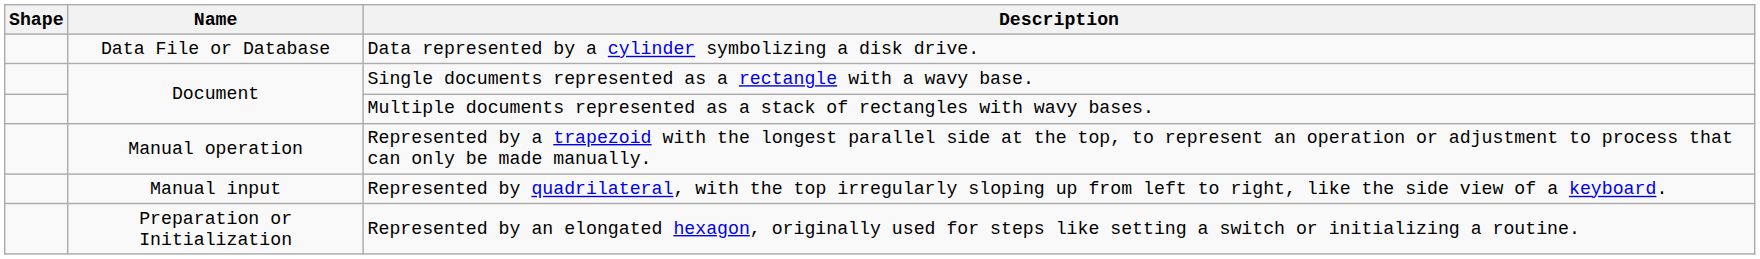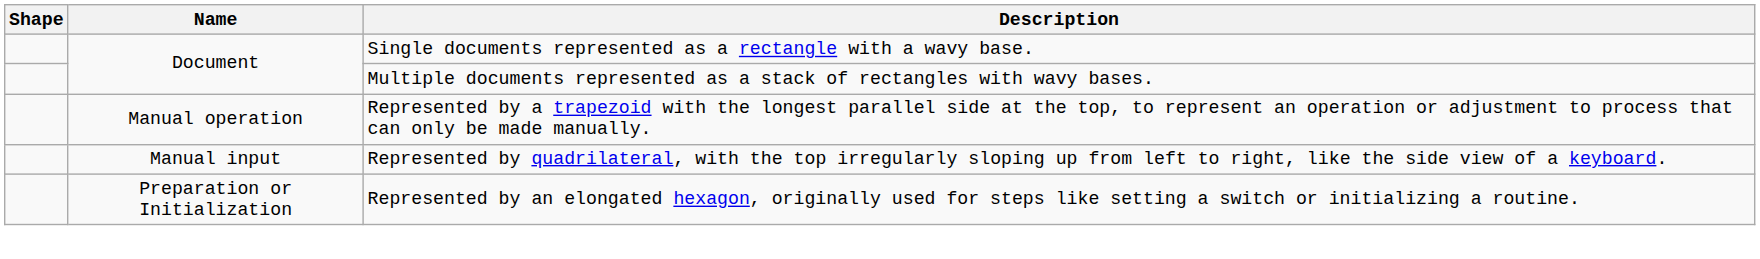- row: Data File or Database | Data represented by a cylinder symbolizing a disk drive.
